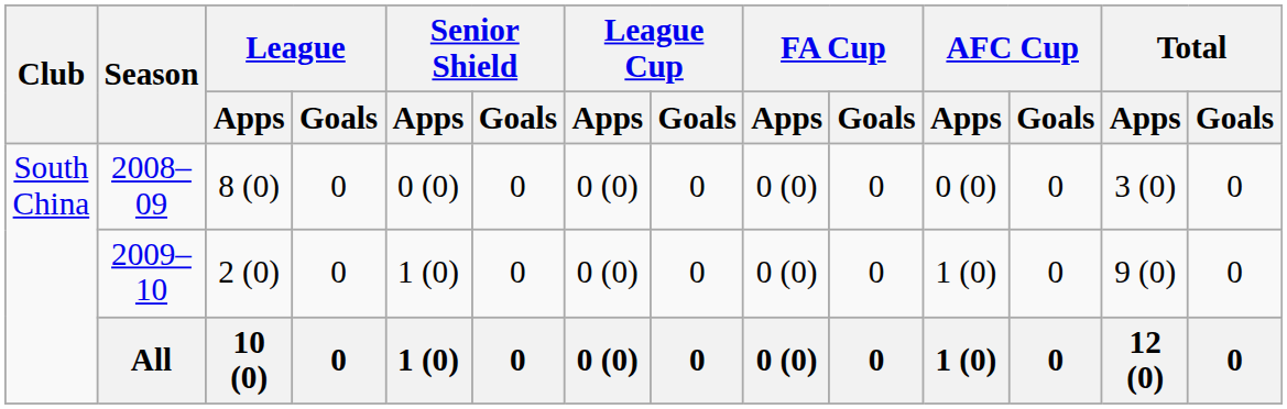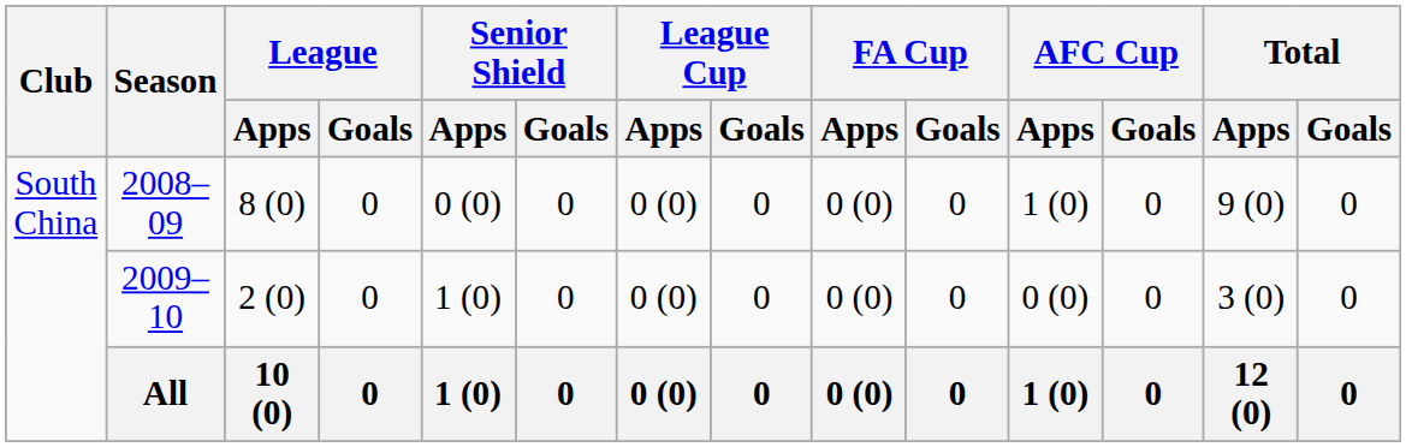2008–09 | AFC Cup / Apps: 0 (0) -> 1 (0)
2008–09 | Total / Apps: 3 (0) -> 9 (0)
2009–10 | AFC Cup / Apps: 1 (0) -> 0 (0)
2009–10 | Total / Apps: 9 (0) -> 3 (0)
